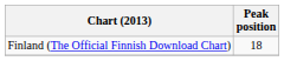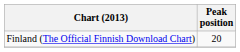Finland (The Official Finnish Download Chart) | Peak position: 18 -> 20
